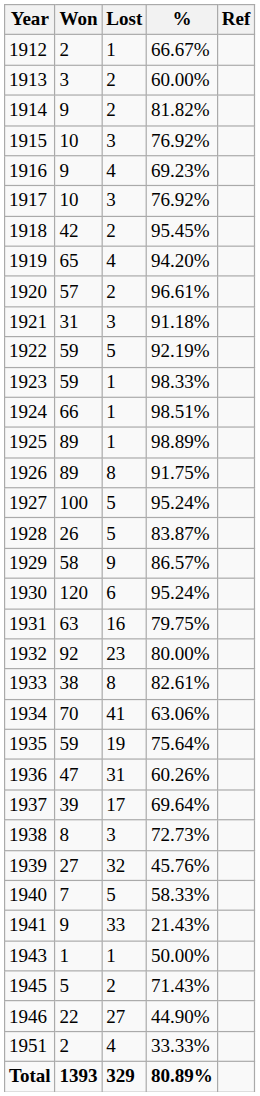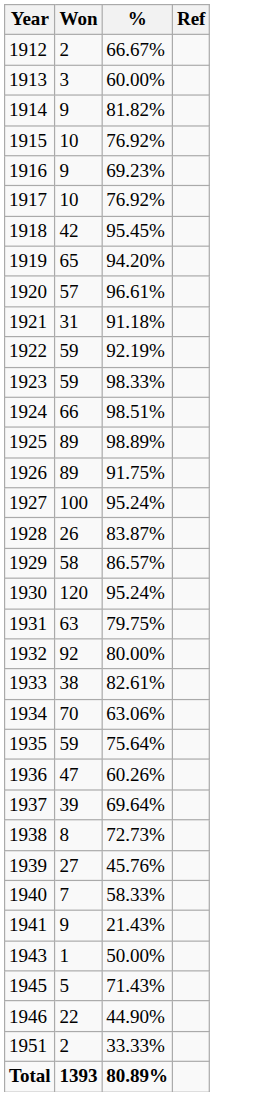- column: Lost | 1 | 2 | 2 | 3 | 4 | 3 | 2 | 4 | 2 | 3 | 5 | 1 | 1 | 1 | 8 | 5 | 5 | 9 | 6 | 16 | 23 | 8 | 41 | 19 | 31 | 17 | 3 | 32 | 5 | 33 | 1 | 2 | 27 | 4 | 329
